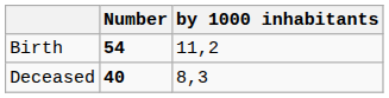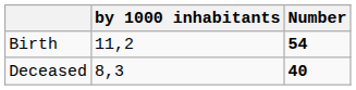columns swapped: Number <-> by 1000 inhabitants
